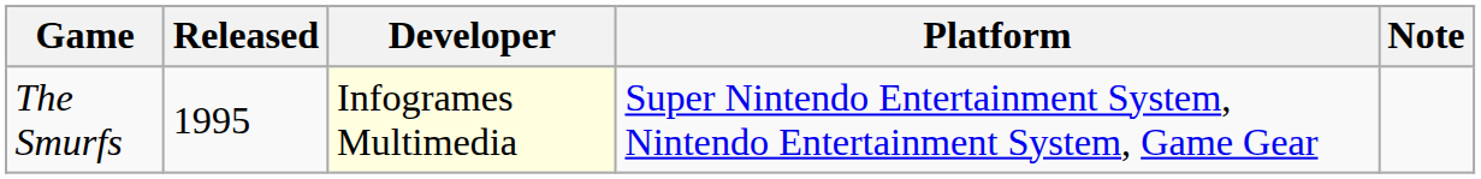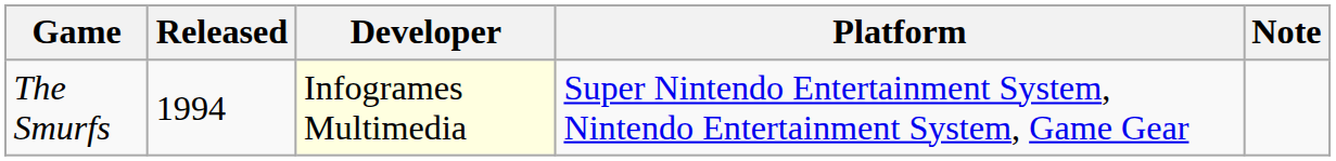The Smurfs | Released: 1995 -> 1994
